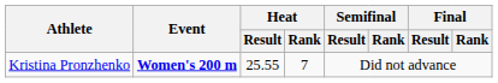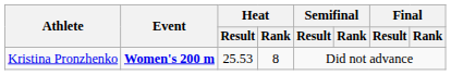Kristina Pronzhenko | Heat / Result: 25.55 -> 25.53
Kristina Pronzhenko | Heat / Rank: 7 -> 8
